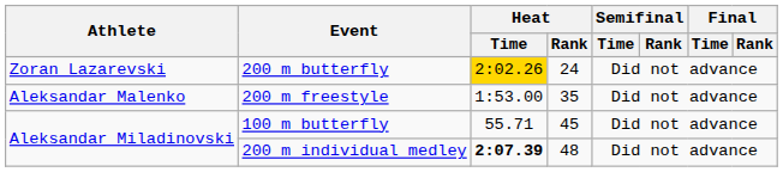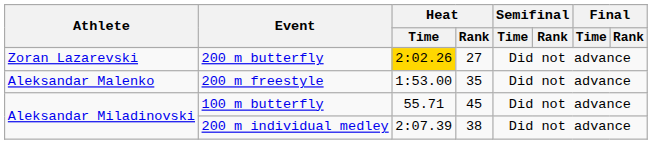200 m butterfly | Heat / Rank: 24 -> 27
200 m individual medley | Heat / Time: bold -> normal
200 m individual medley | Heat / Rank: 48 -> 38
